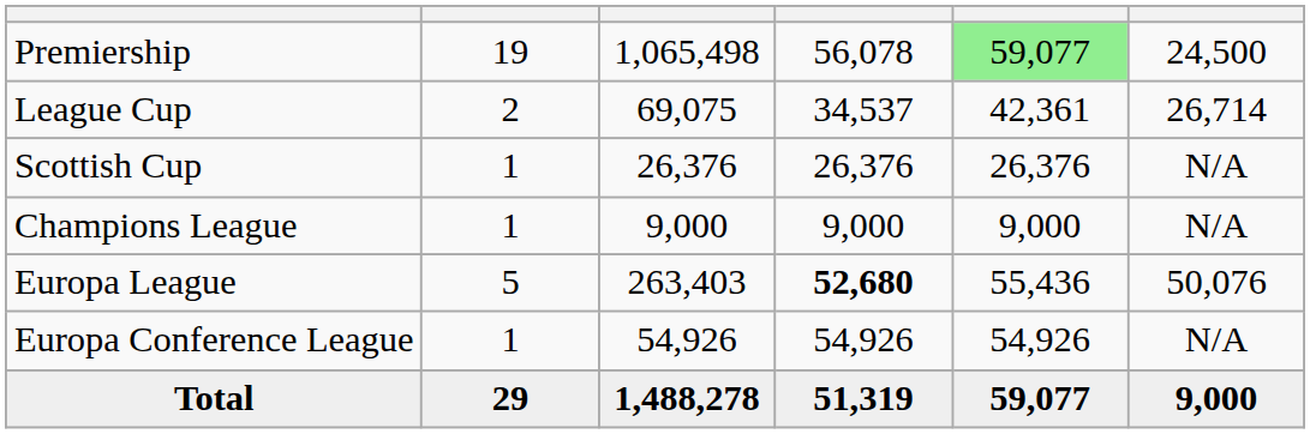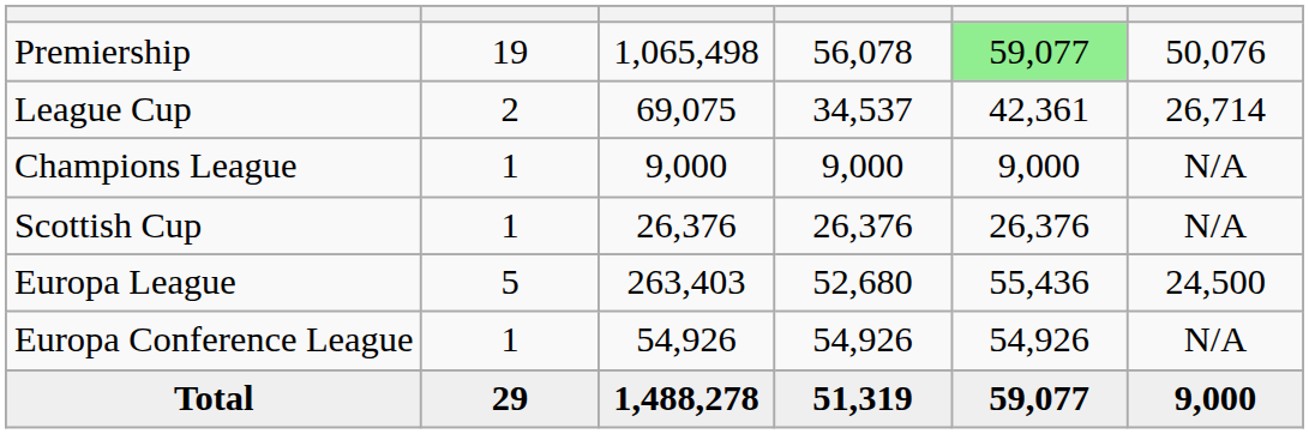Premiership | column 6: 24,500 -> 50,076
rows swapped: Scottish Cup <-> Champions League
Europa League | column 4: bold -> normal
Europa League | column 6: 50,076 -> 24,500
